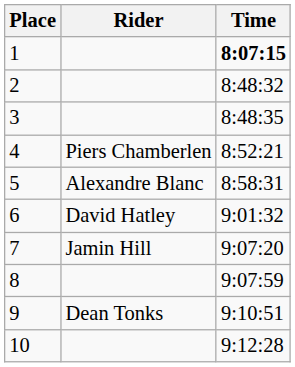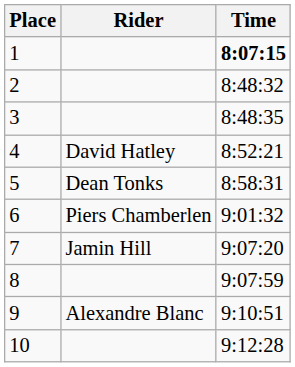4 | Rider: Piers Chamberlen -> David Hatley
5 | Rider: Alexandre Blanc -> Dean Tonks
6 | Rider: David Hatley -> Piers Chamberlen
9 | Rider: Dean Tonks -> Alexandre Blanc
